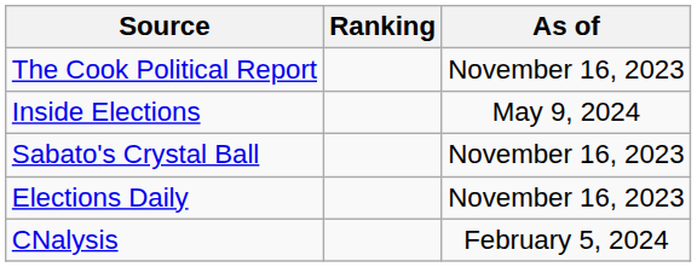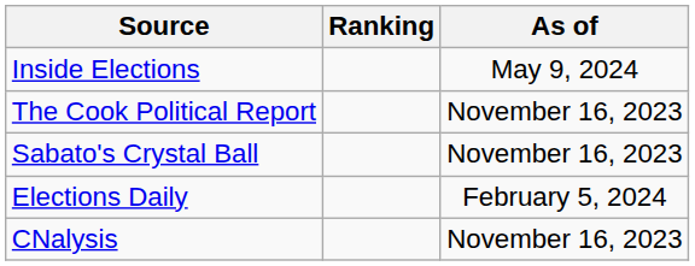rows swapped: The Cook Political Report <-> Inside Elections
Elections Daily | As of: November 16, 2023 -> February 5, 2024
CNalysis | As of: February 5, 2024 -> November 16, 2023
